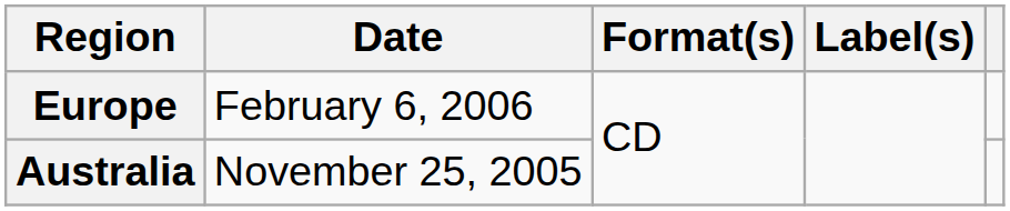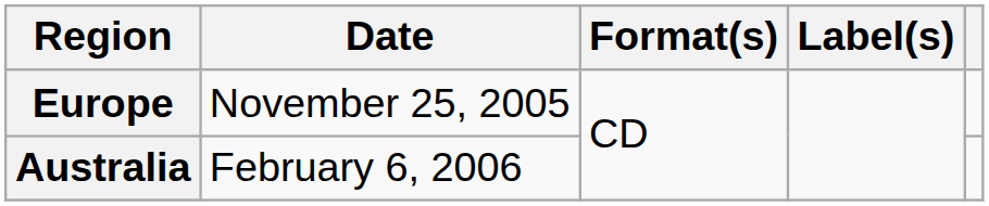Europe | Date: February 6, 2006 -> November 25, 2005
Australia | Date: November 25, 2005 -> February 6, 2006
